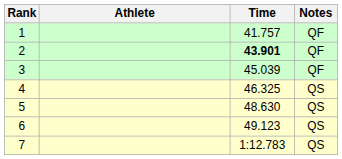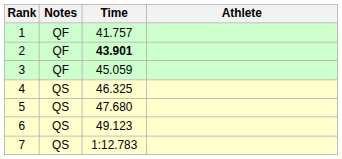columns swapped: Athlete <-> Notes
3 | Time: 45.039 -> 45.059
5 | Time: 48.630 -> 47.680
